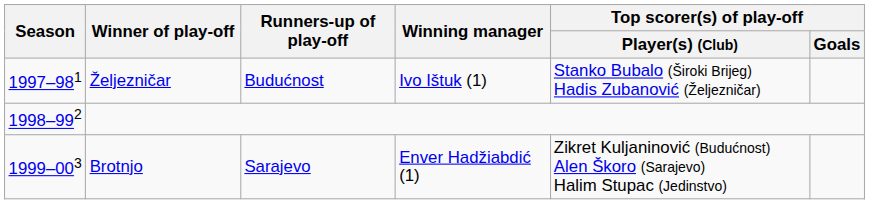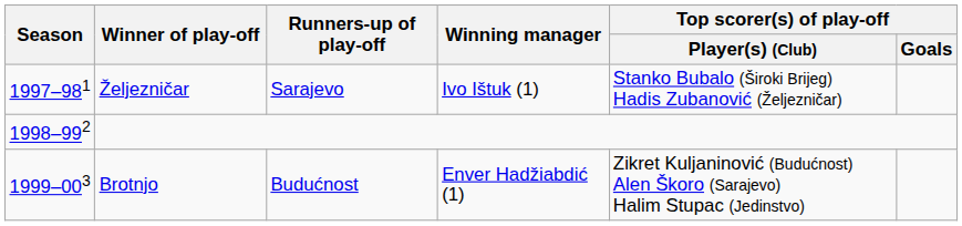Željezničar | Runners-up of play-off: Budućnost -> Sarajevo
Brotnjo | Runners-up of play-off: Sarajevo -> Budućnost
